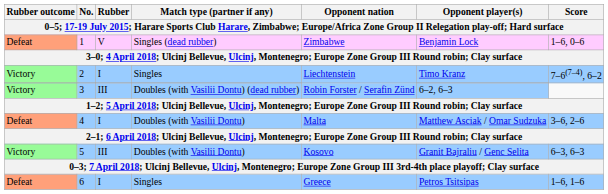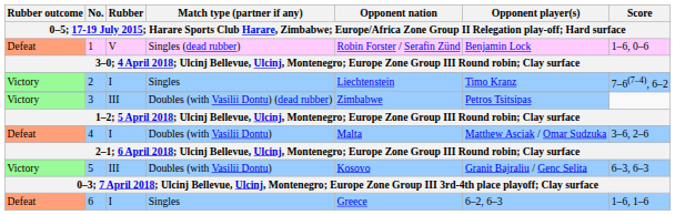1 | Opponent nation: Zimbabwe -> Robin Forster / Serafin Zünd
3 | Opponent nation: Robin Forster / Serafin Zünd -> Zimbabwe
3 | Opponent player(s): 6–2, 6–3 -> Petros Tsitsipas
6 | Opponent player(s): Petros Tsitsipas -> 6–2, 6–3
